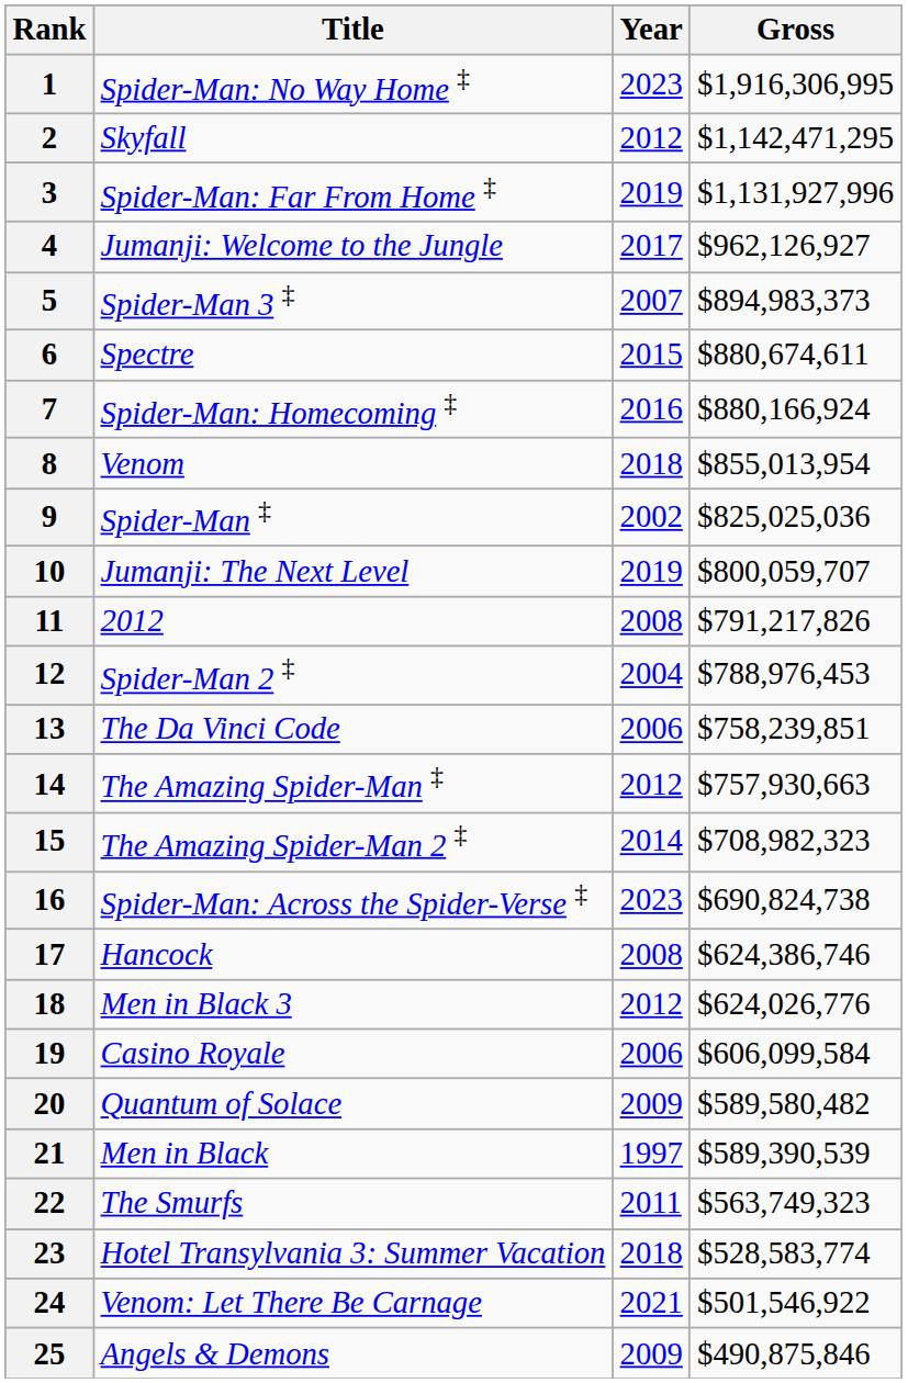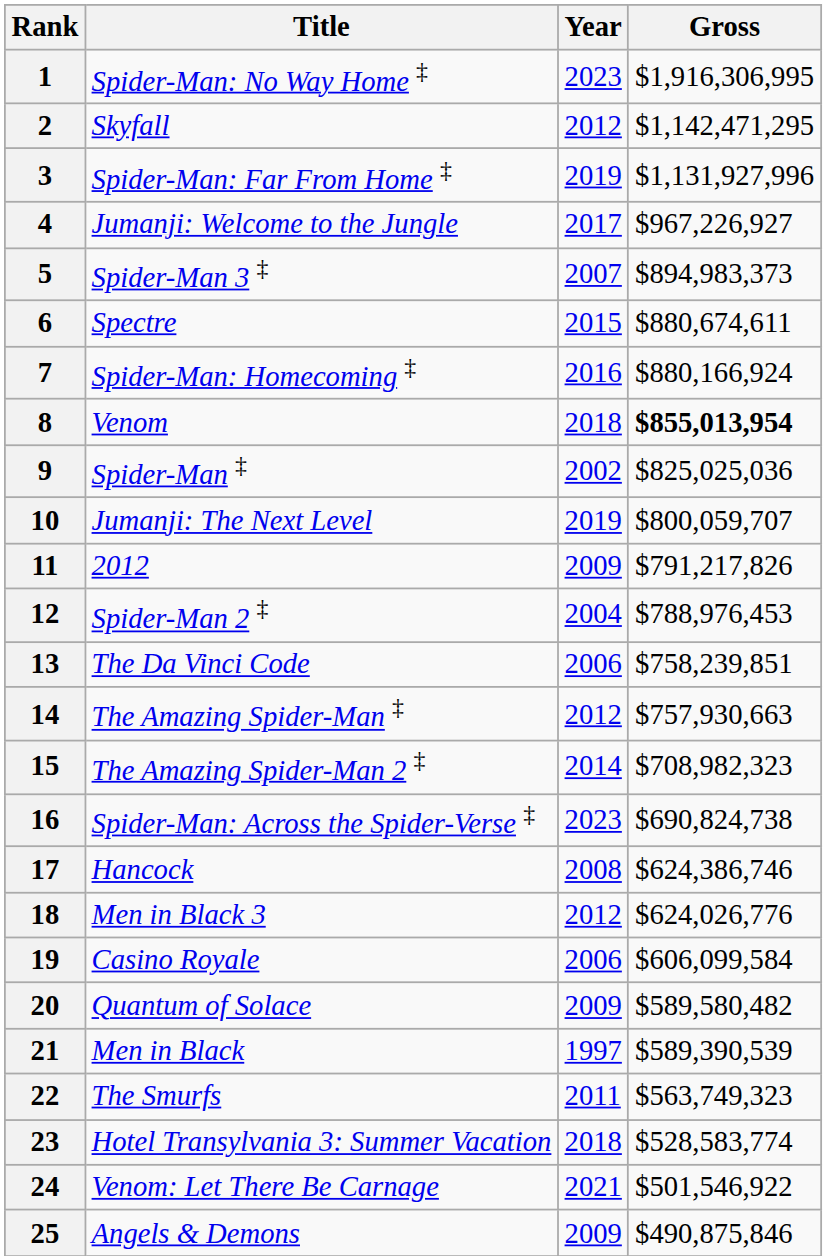4 | Gross: $962,126,927 -> $967,226,927
8 | Gross: normal -> bold
11 | Year: 2008 -> 2009
